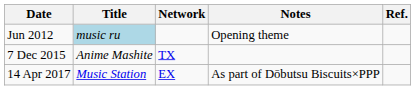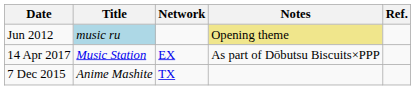Jun 2012 | Notes: no background -> khaki background
rows swapped: 7 Dec 2015 <-> 14 Apr 2017
